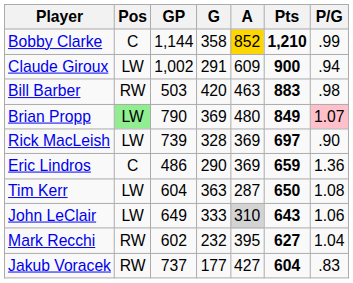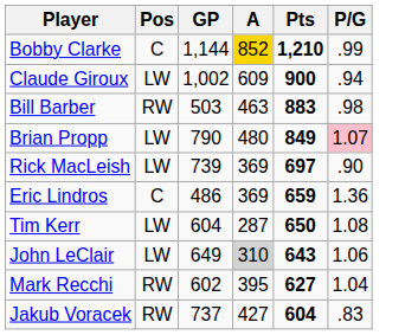- column: G | 358 | 291 | 420 | 369 | 328 | 290 | 363 | 333 | 232 | 177
Brian Propp | Pos: lightgreen background -> no background
